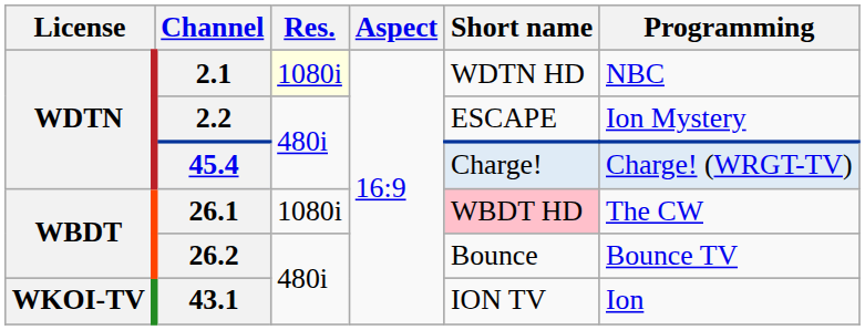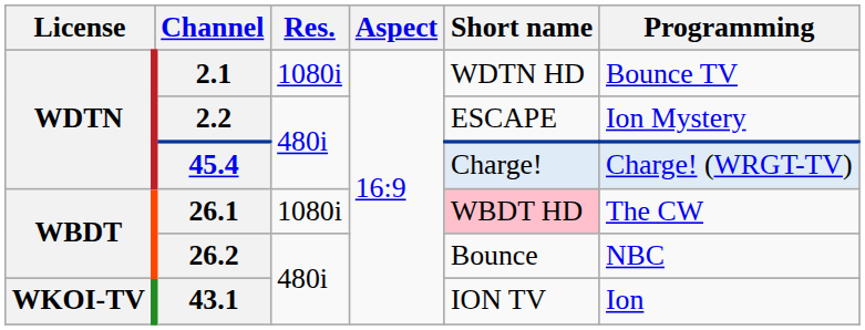2.1 | Res.: lightyellow background -> no background
2.1 | Programming: NBC -> Bounce TV
26.2 | Programming: Bounce TV -> NBC
